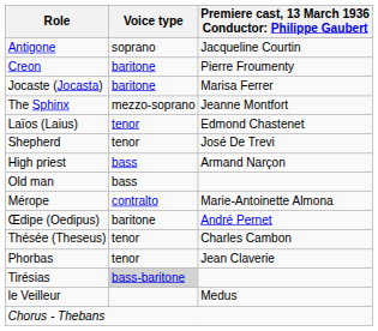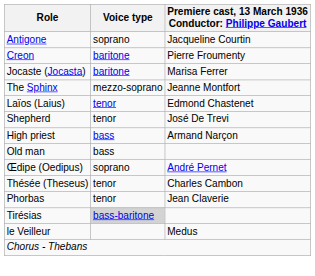- row: Mérope | contralto | Marie-Antoinette Almona
Œdipe (Oedipus) | Voice type: baritone -> soprano
